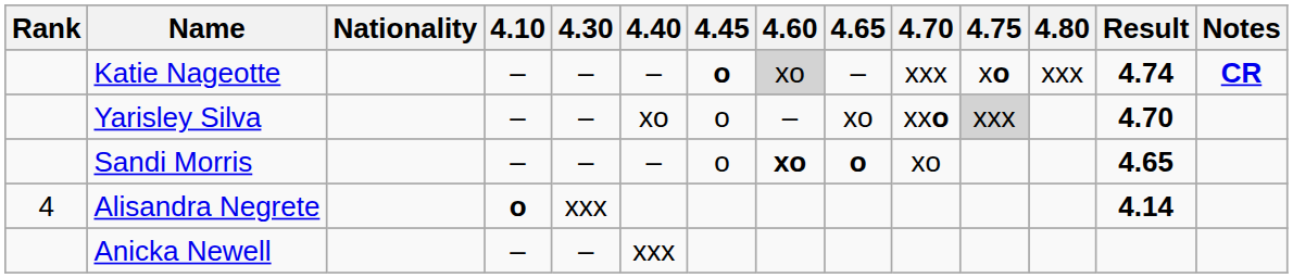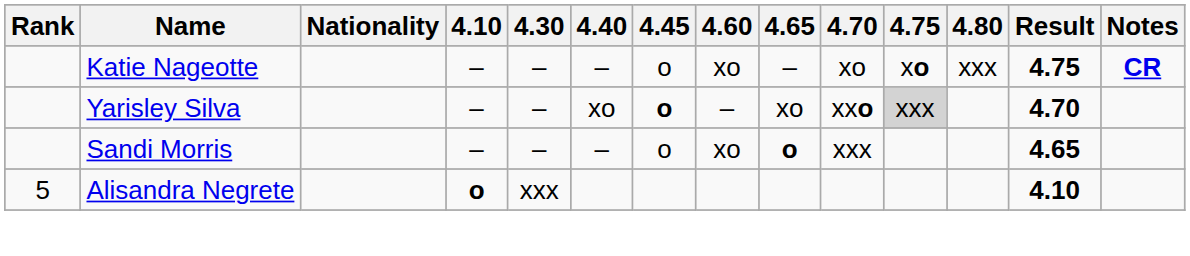Katie Nageotte | 4.45: bold -> normal
Katie Nageotte | 4.60: lightgrey background -> no background
Katie Nageotte | 4.70: xxx -> xo
Katie Nageotte | Result: 4.74 -> 4.75
Yarisley Silva | 4.45: normal -> bold
Sandi Morris | 4.60: bold -> normal
Sandi Morris | 4.70: xo -> xxx
Alisandra Negrete | Rank: 4 -> 5
Alisandra Negrete | Result: 4.14 -> 4.10
- row: Anicka Newell | – | – | xxx
